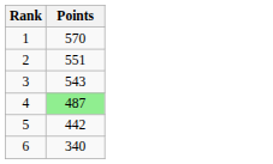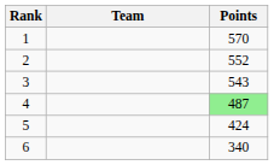+ column: Team
2 | Points: 551 -> 552
5 | Points: 442 -> 424
